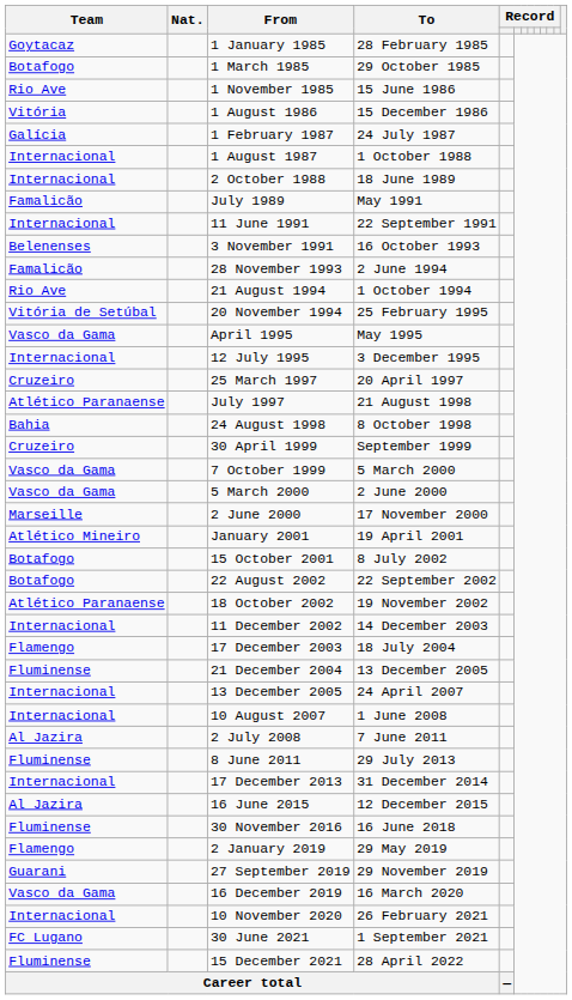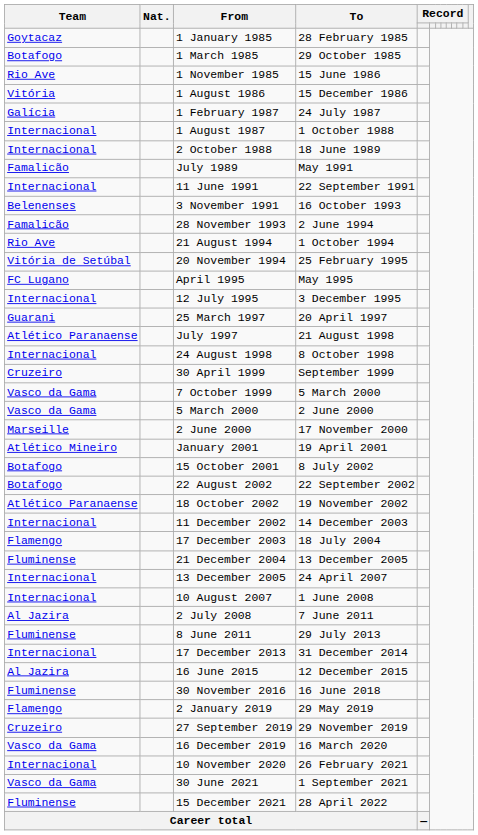April 1995 | Team: Vasco da Gama -> FC Lugano
25 March 1997 | Team: Cruzeiro -> Guarani
24 August 1998 | Team: Bahia -> Internacional
27 September 2019 | Team: Guarani -> Cruzeiro
30 June 2021 | Team: FC Lugano -> Vasco da Gama
